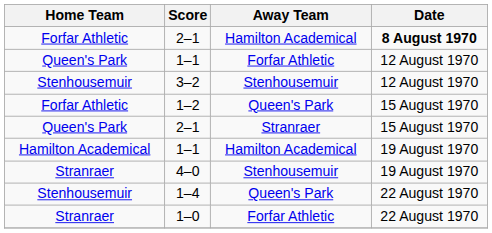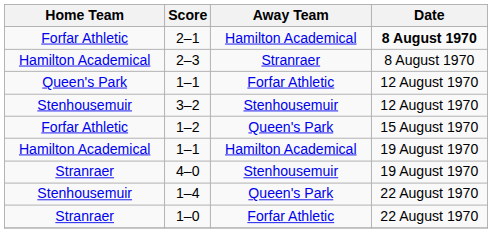+ row: Hamilton Academical | 2–3 | Stranraer | 8 August 1970
- row: Queen's Park | 2–1 | Stranraer | 15 August 1970
